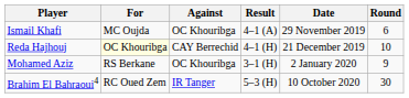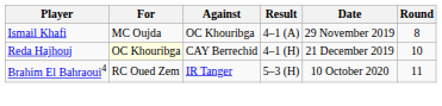Ismail Khafi | Round: 6 -> 8
- row: Mohamed Aziz | RS Berkane | OC Khouribga | 3–1 (H) | 2 January 2020 | 9
Brahim El Bahraoui4 | Round: 30 -> 11
